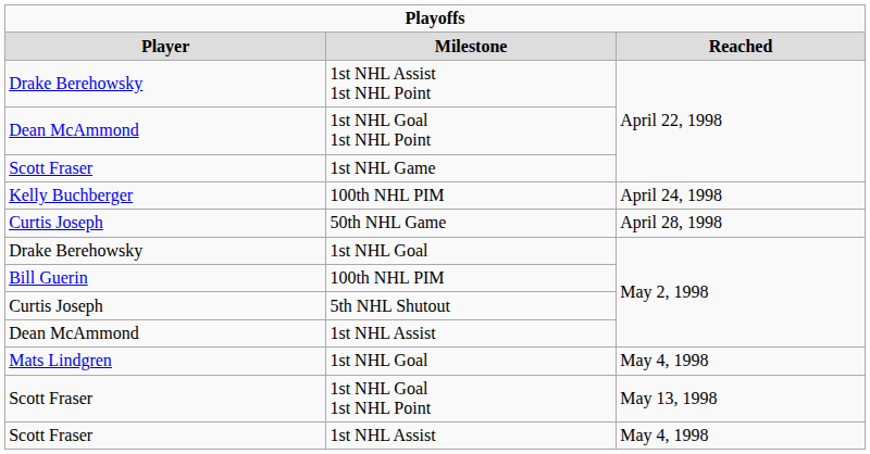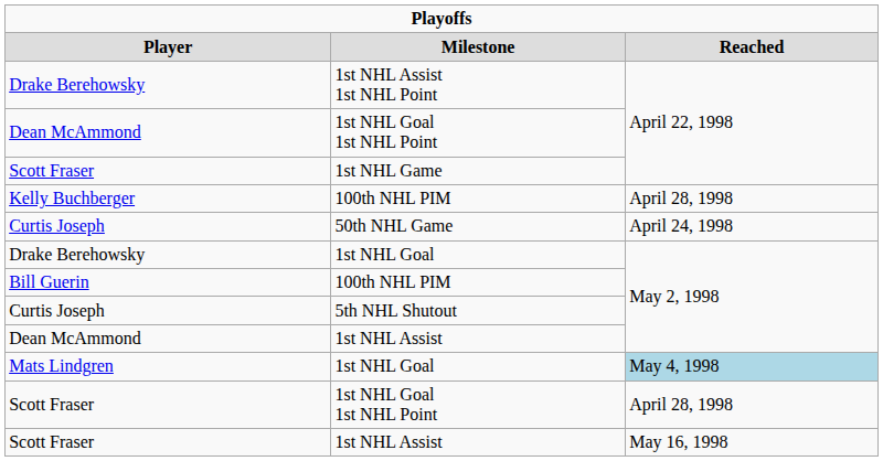Kelly Buchberger / 100th NHL PIM | column 3: April 24, 1998 -> April 28, 1998
50th NHL Game | column 3: April 28, 1998 -> April 24, 1998
Mats Lindgren / 1st NHL Goal | column 3: no background -> lightblue background
Scott Fraser / 1st NHL Goal 1st NHL Point | column 3: May 13, 1998 -> April 28, 1998
Scott Fraser / 1st NHL Assist | column 3: May 4, 1998 -> May 16, 1998
